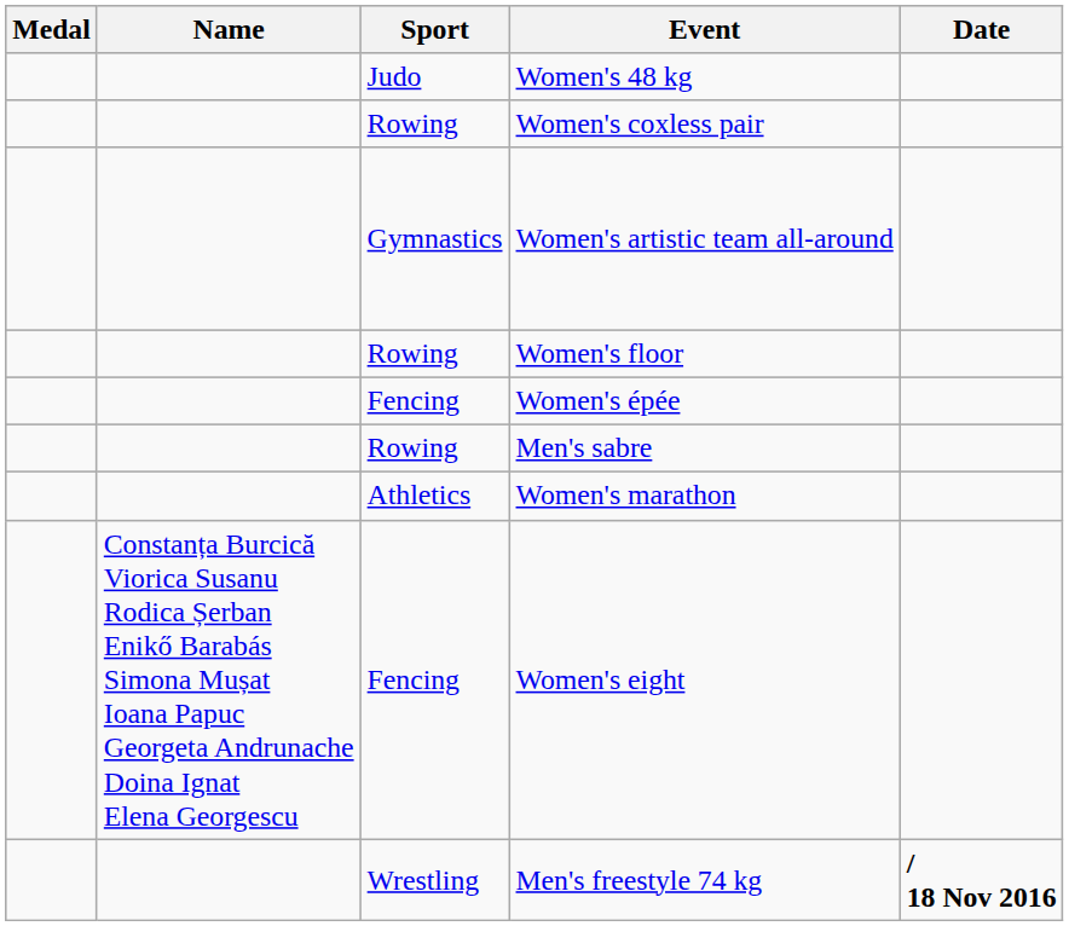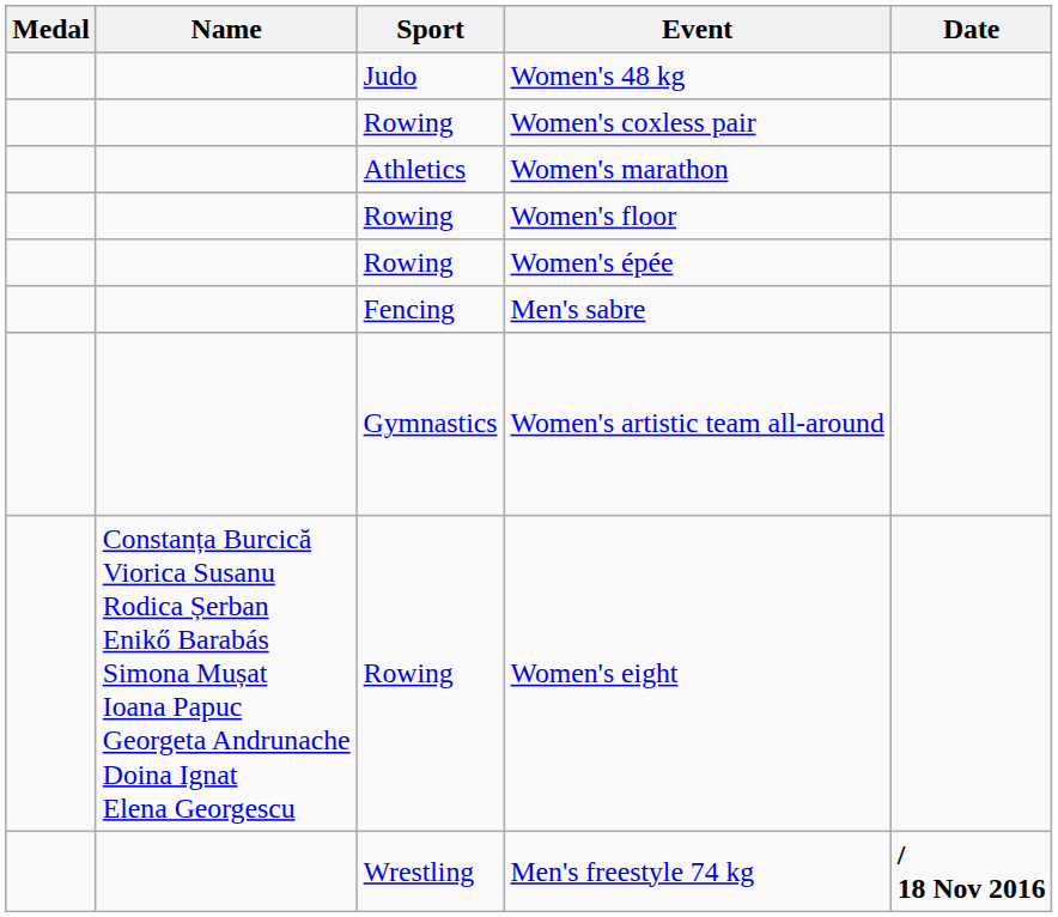rows swapped: Women's marathon <-> Women's artistic team all-around
Women's épée | Sport: Fencing -> Rowing
Men's sabre | Sport: Rowing -> Fencing
Women's eight | Sport: Fencing -> Rowing
